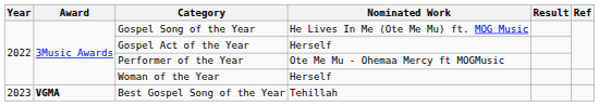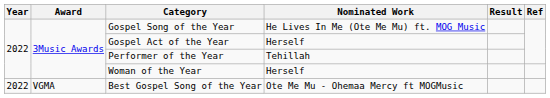Performer of the Year | Nominated Work: Ote Me Mu - Ohemaa Mercy ft MOGMusic -> Tehillah
Best Gospel Song of the Year | Year: 2023 -> 2022
Best Gospel Song of the Year | Award: bold -> normal
Best Gospel Song of the Year | Nominated Work: Tehillah -> Ote Me Mu - Ohemaa Mercy ft MOGMusic
